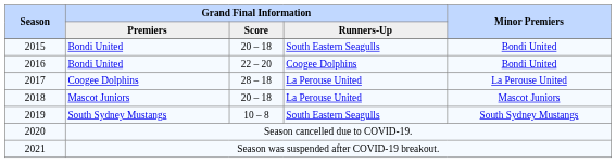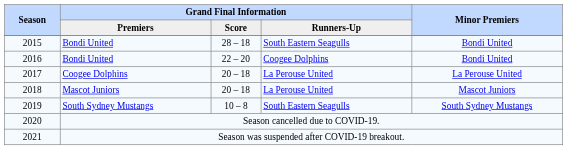2015 | Grand Final Information / Score: 20 – 18 -> 28 – 18
2017 | Grand Final Information / Score: 28 – 18 -> 20 – 18
